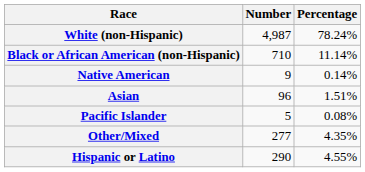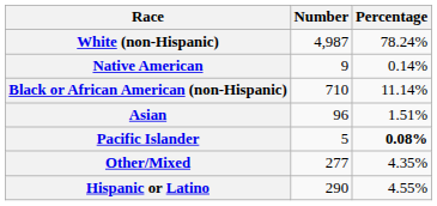rows swapped: Black or African American (non-Hispanic) <-> Native American
Pacific Islander | Percentage: normal -> bold
